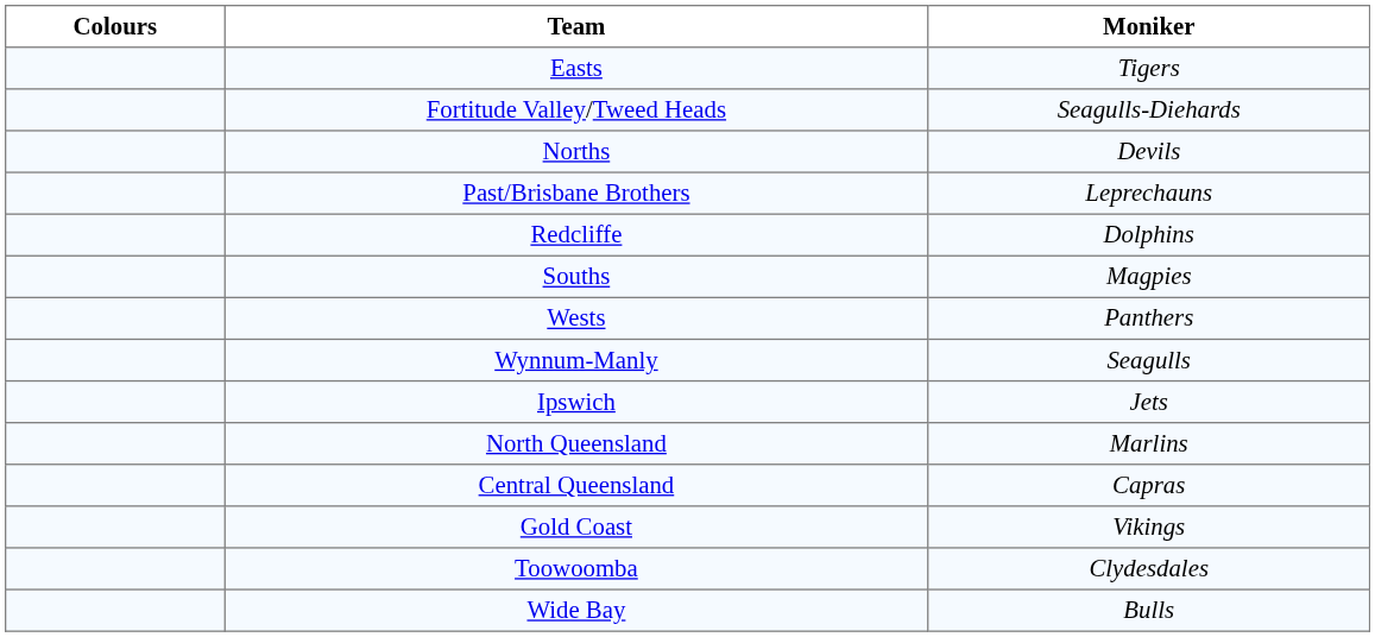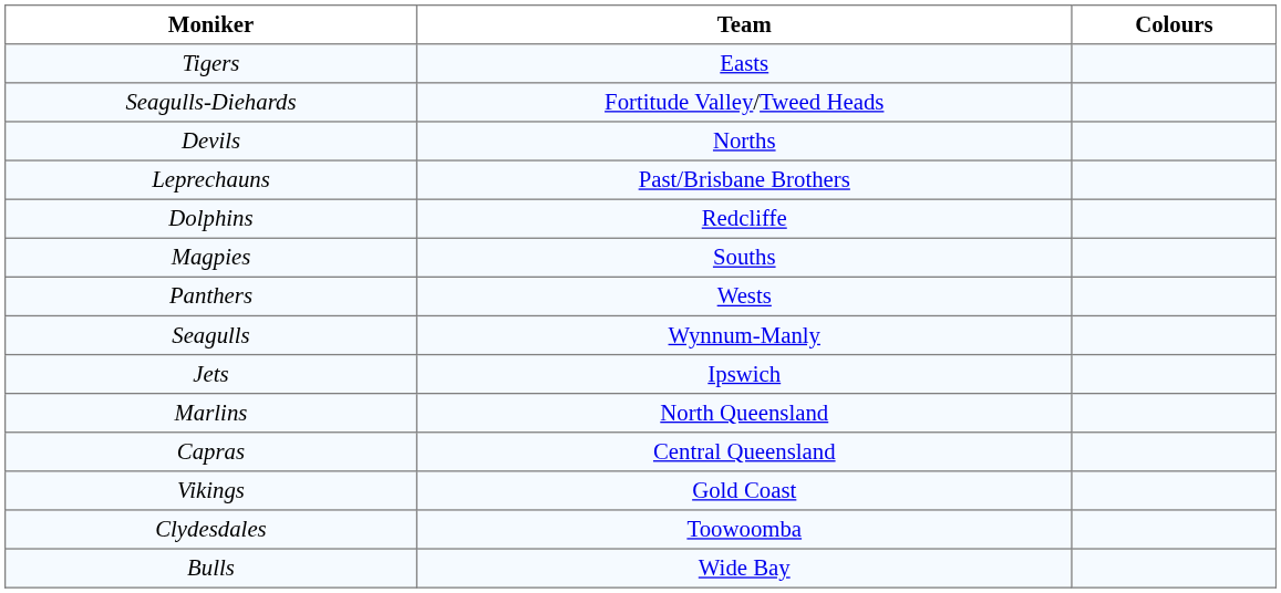columns swapped: Colours <-> Moniker
